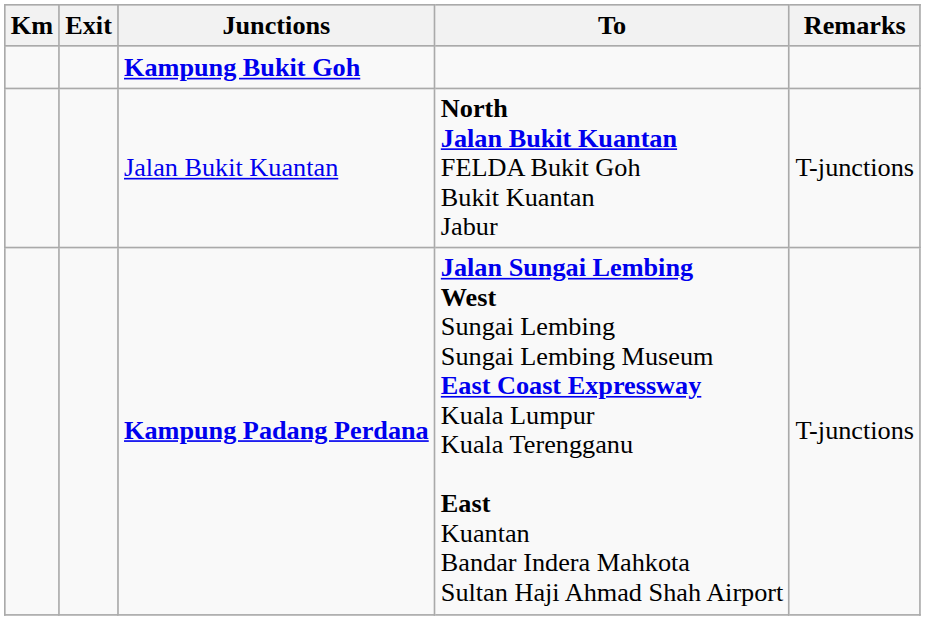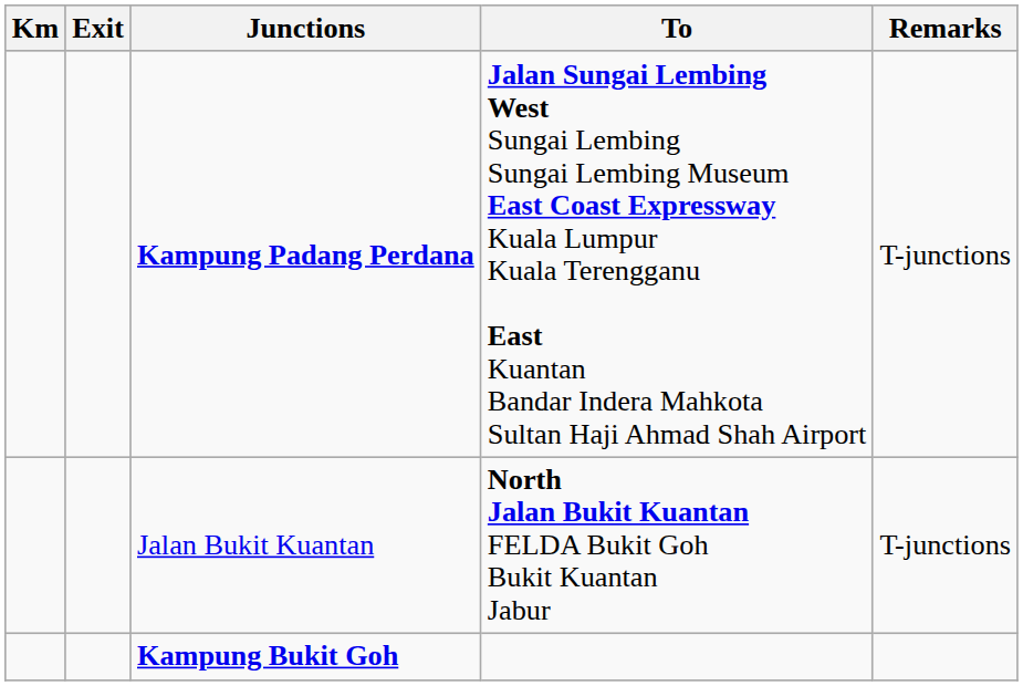rows swapped: Kampung Padang Perdana <-> Kampung Bukit Goh
